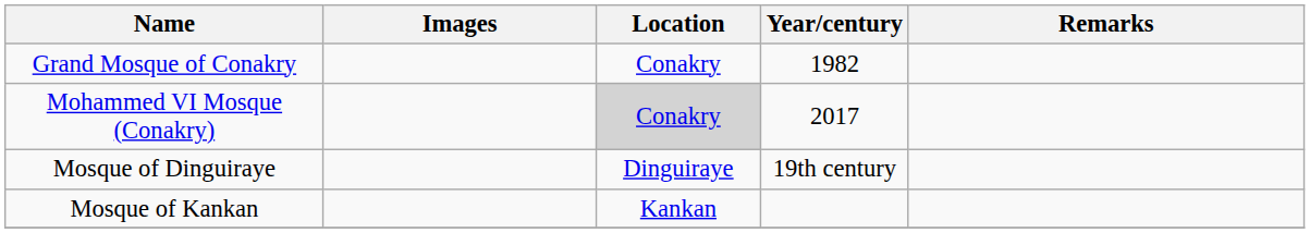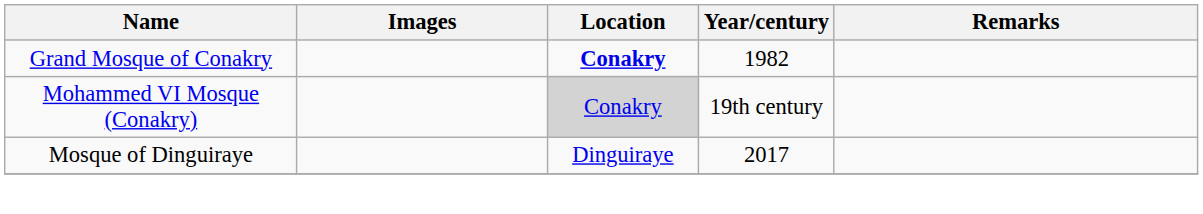Grand Mosque of Conakry | Location: normal -> bold
Mohammed VI Mosque (Conakry) | Year/century: 2017 -> 19th century
Mosque of Dinguiraye | Year/century: 19th century -> 2017
- row: Mosque of Kankan | Kankan
